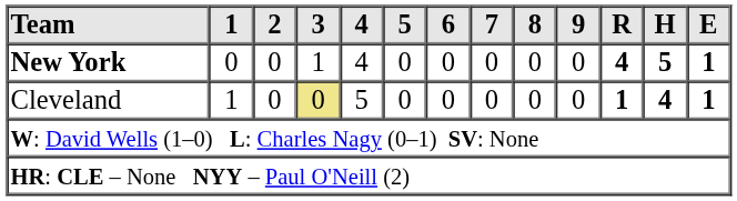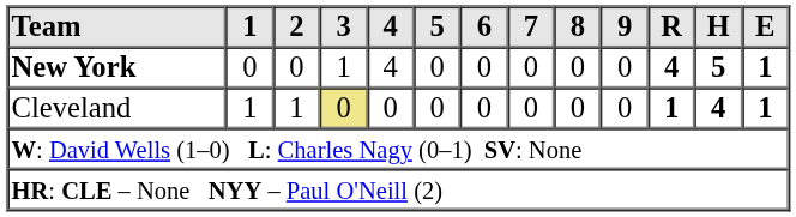Cleveland | 2: 0 -> 1
Cleveland | 4: 5 -> 0
